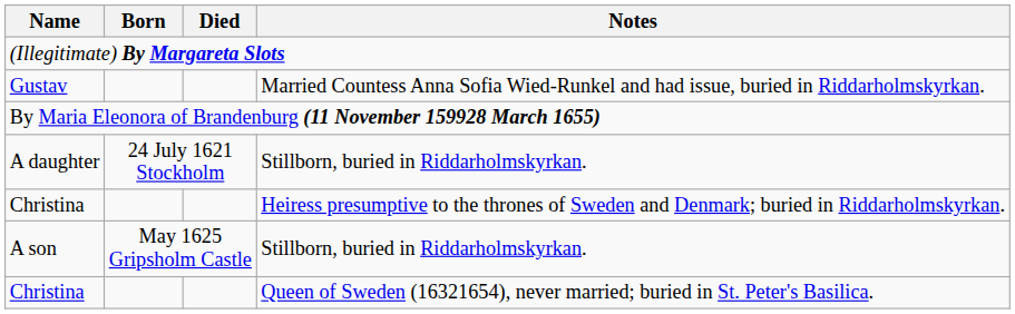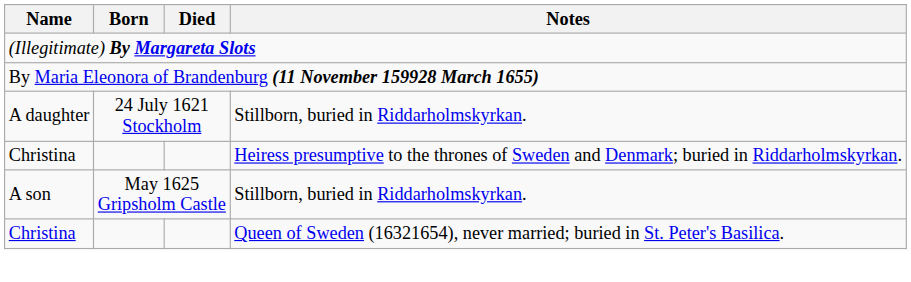- row: Gustav | Married Countess Anna Sofia Wied-Runkel and had issue, buried in Riddarholmskyrkan.
